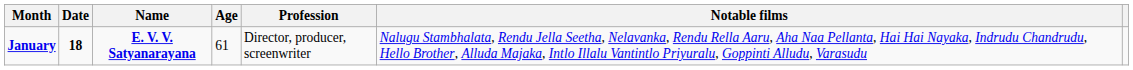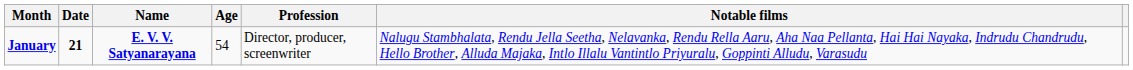January | Date: 18 -> 21
January | Age: 61 -> 54
